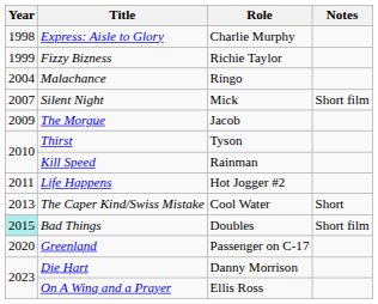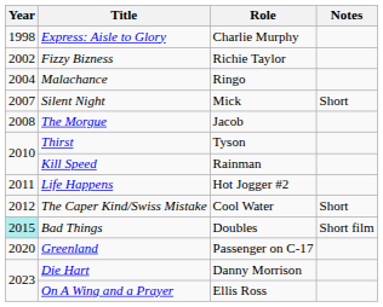Fizzy Bizness | Year: 1999 -> 2002
Silent Night | Notes: Short film -> Short
The Morgue | Year: 2009 -> 2008
The Caper Kind/Swiss Mistake | Year: 2013 -> 2012
